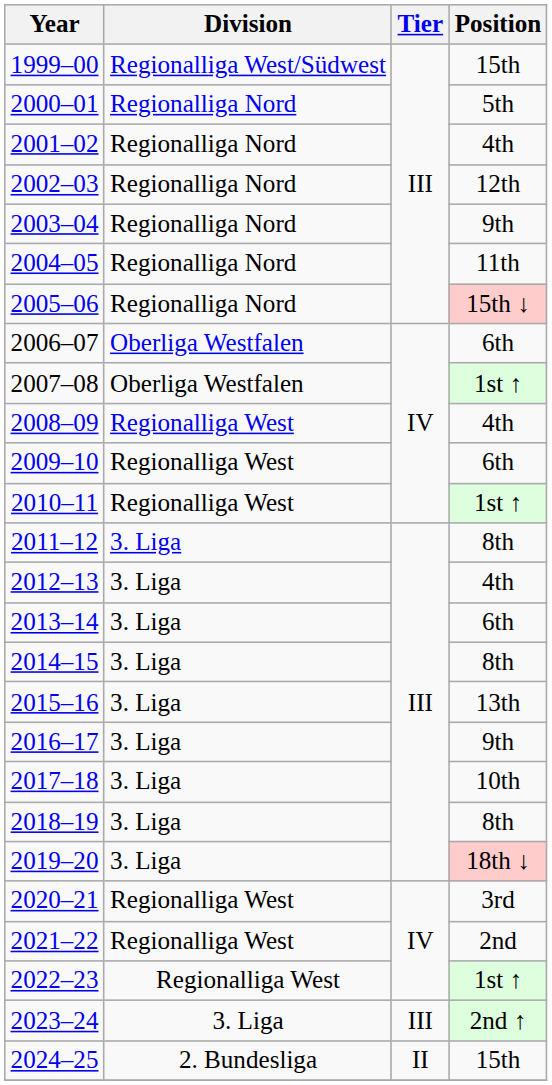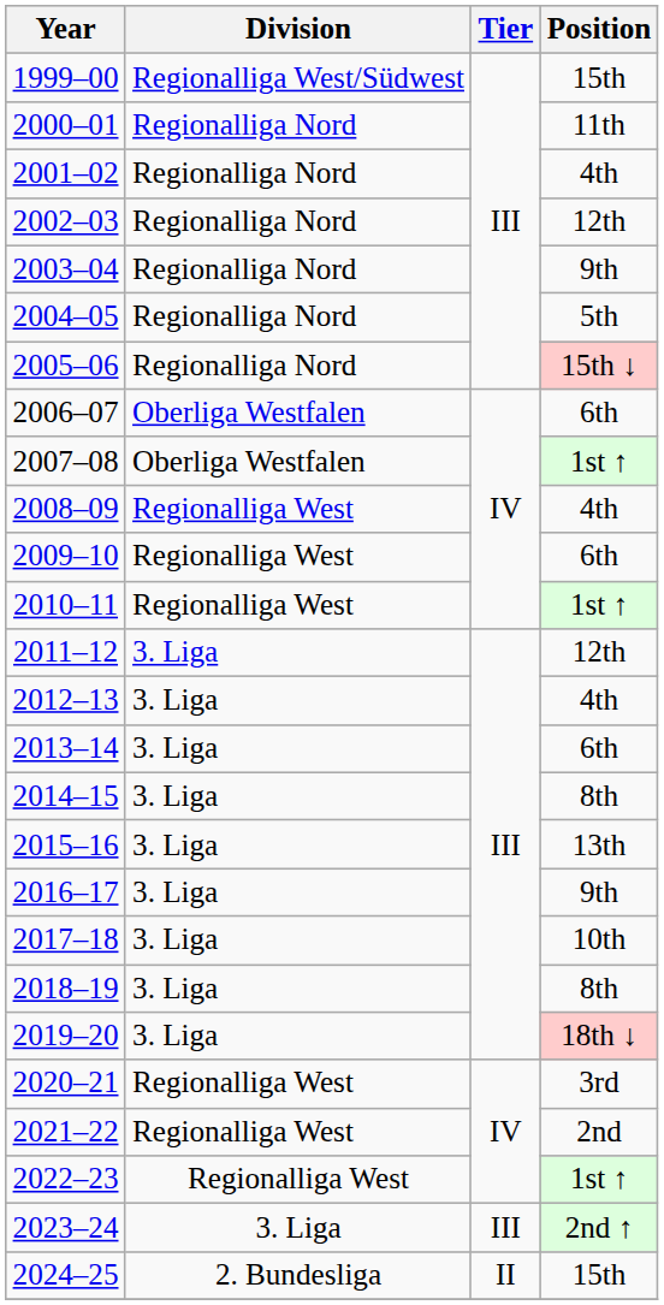2000–01 | Position: 5th -> 11th
2004–05 | Position: 11th -> 5th
2011–12 | Position: 8th -> 12th
